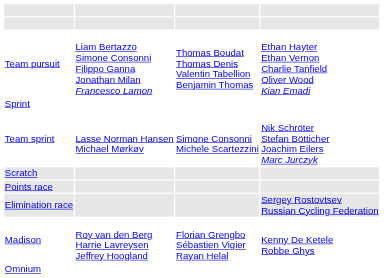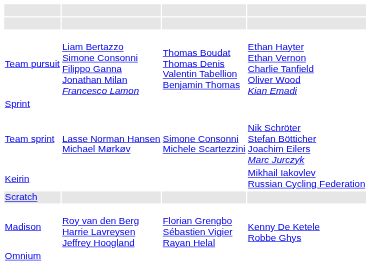+ row: Keirin | Mikhail Iakovlev Russian Cycling Federation
- row: Points race
- row: Elimination race | Sergey Rostovtsev Russian Cycling Federation
